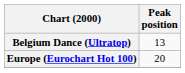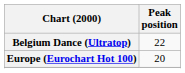Belgium Dance (Ultratop) | Peak position: 13 -> 22
